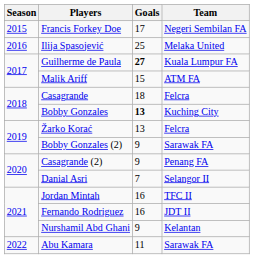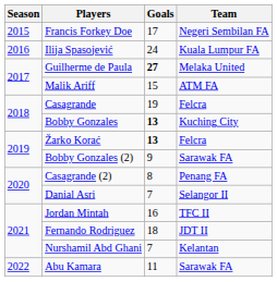Ilija Spasojević | Goals: 25 -> 24
Ilija Spasojević | Team: Melaka United -> Kuala Lumpur FA
Guilherme de Paula | Team: Kuala Lumpur FA -> Melaka United
Casagrande | Goals: 18 -> 19
Žarko Korać | Goals: normal -> bold
Casagrande (2) | Goals: 9 -> 8
Fernando Rodriguez | Goals: 16 -> 18
Nurshamil Abd Ghani | Goals: 9 -> 7
